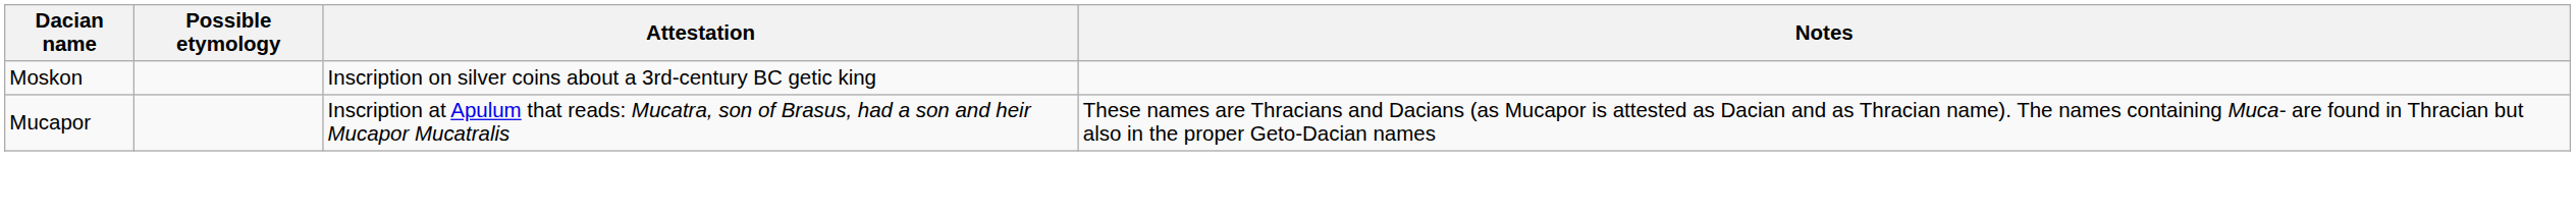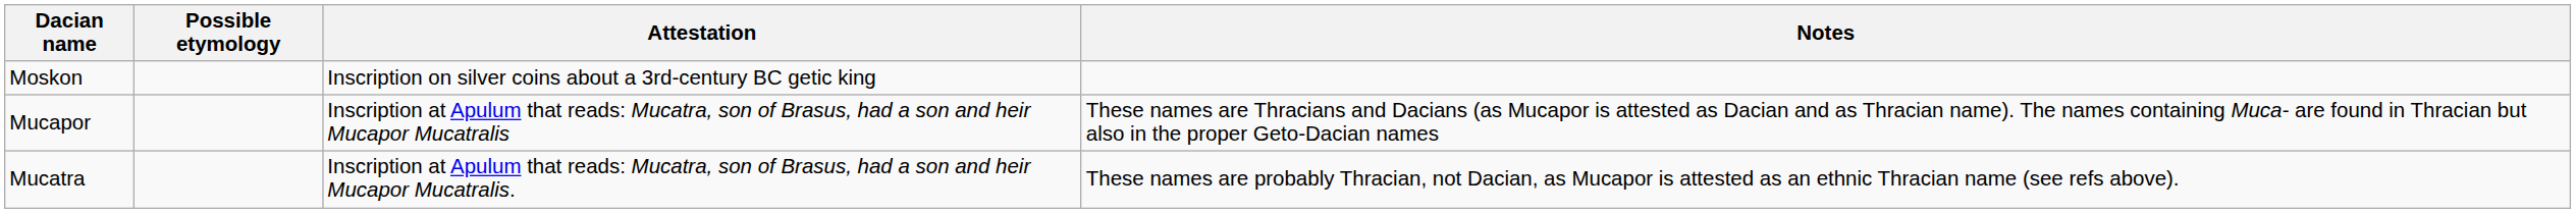+ row: Mucatra | Inscription at Apulum that reads: Mucatra, son of Brasus, had a son and heir Mucapor Mucatralis. | These names are probably Thracian, not Dacian, as Mucapor is attested as an ethnic Thracian name (see refs above).
